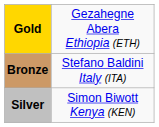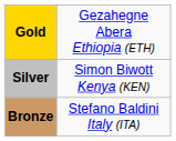rows swapped: Silver <-> Bronze
